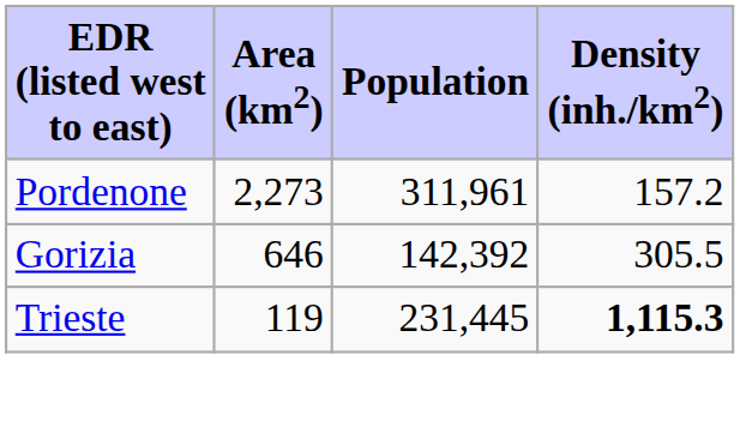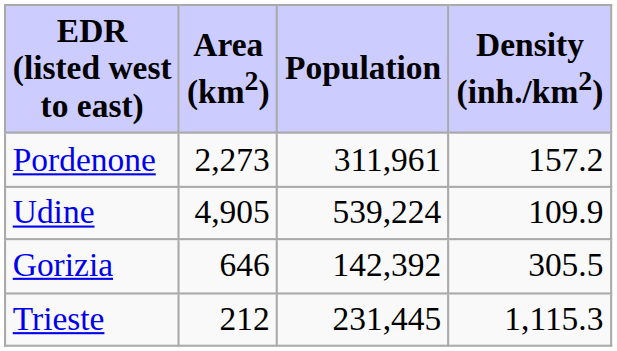+ row: Udine | 4,905 | 539,224 | 109.9
Trieste | Area (km2): 119 -> 212
Trieste | Density (inh./km2): bold -> normal
